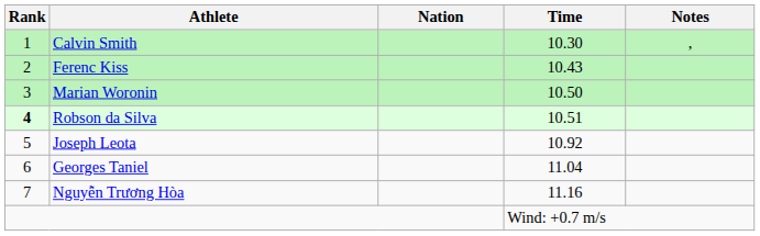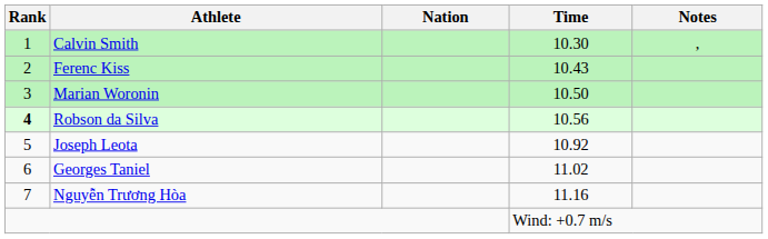Robson da Silva | Time: 10.51 -> 10.56
Georges Taniel | Time: 11.04 -> 11.02
